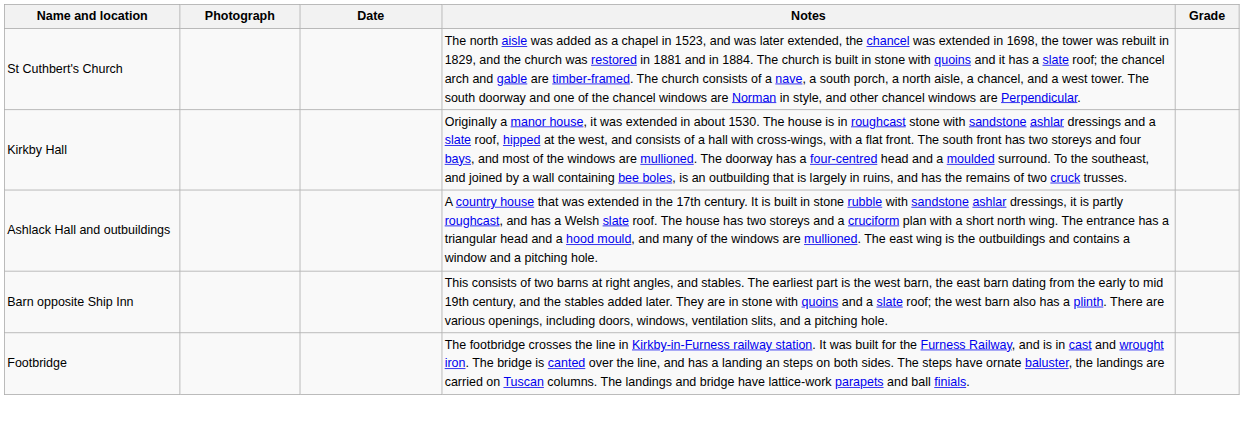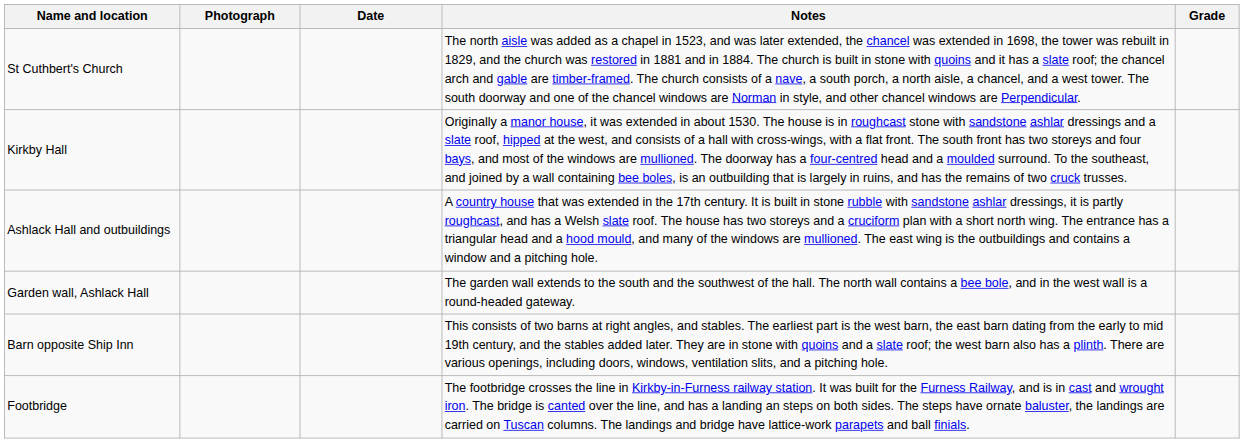+ row: Garden wall, Ashlack Hall | The garden wall extends to the south and the southwest of the hall. The north wall contains a bee bole, and in the west wall is a round-headed gateway.
